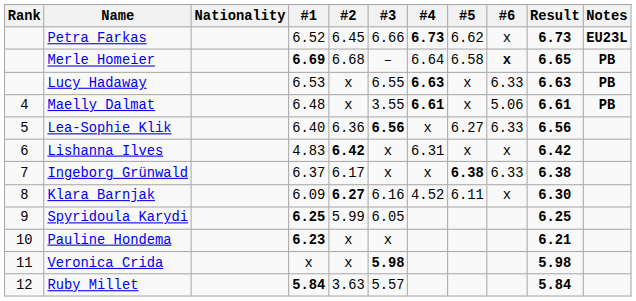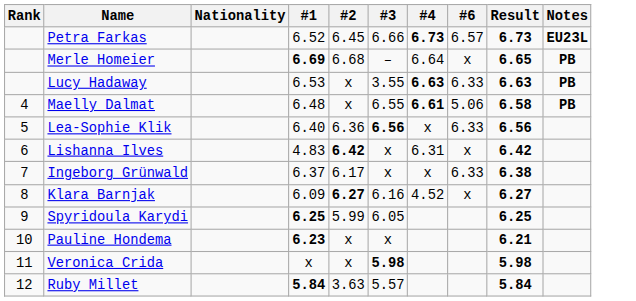- column: #5 | 6.62 | 6.58 | x | x | 6.27 | x | 6.38 | 6.11
Petra Farkas | #6: x -> 6.57
Merle Homeier | #6: bold -> normal
Lucy Hadaway | #3: 6.55 -> 3.55
Maelly Dalmat | #3: 3.55 -> 6.55
Maelly Dalmat | Result: 6.61 -> 6.58
Klara Barnjak | Result: 6.30 -> 6.27
